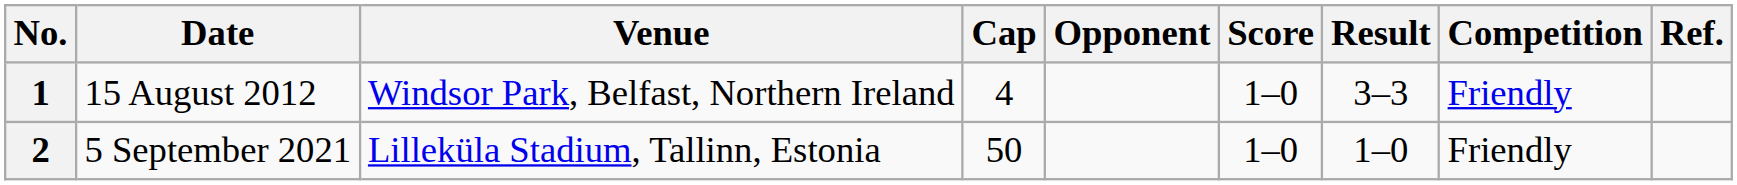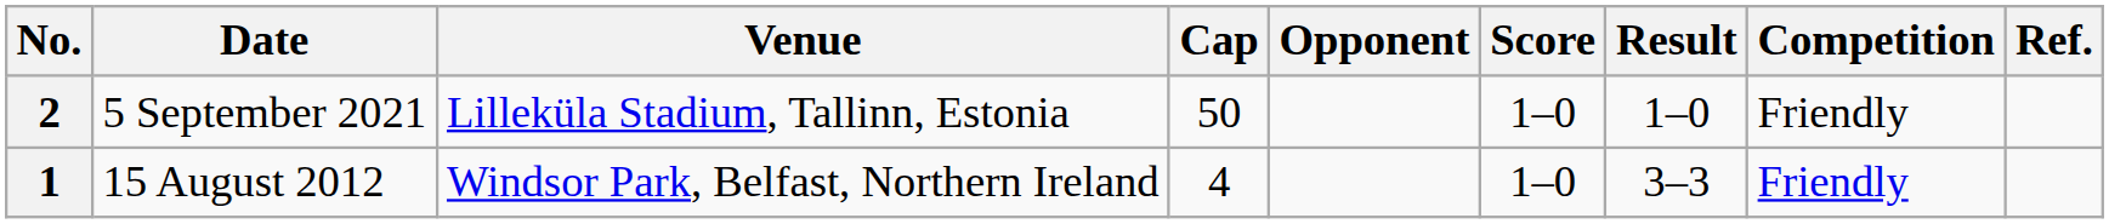rows swapped: 1 <-> 2
